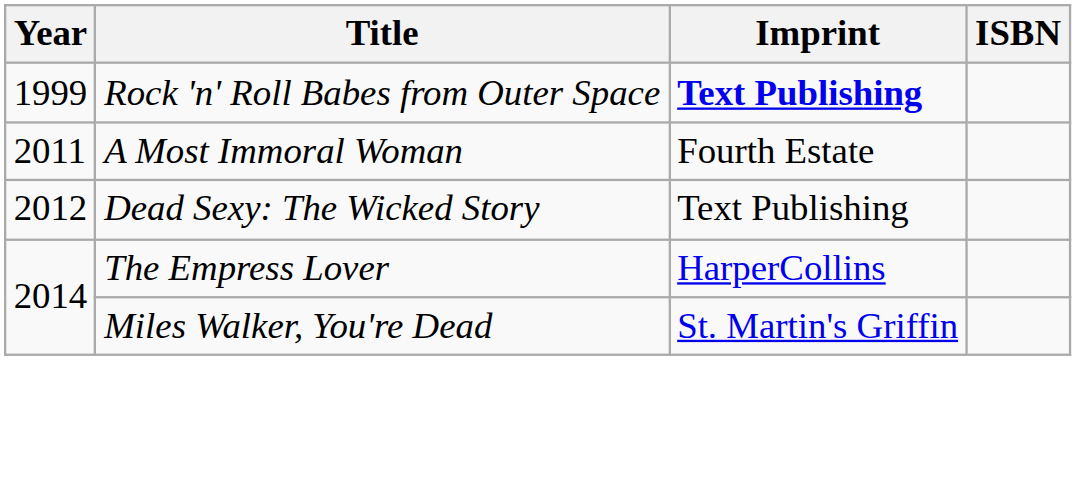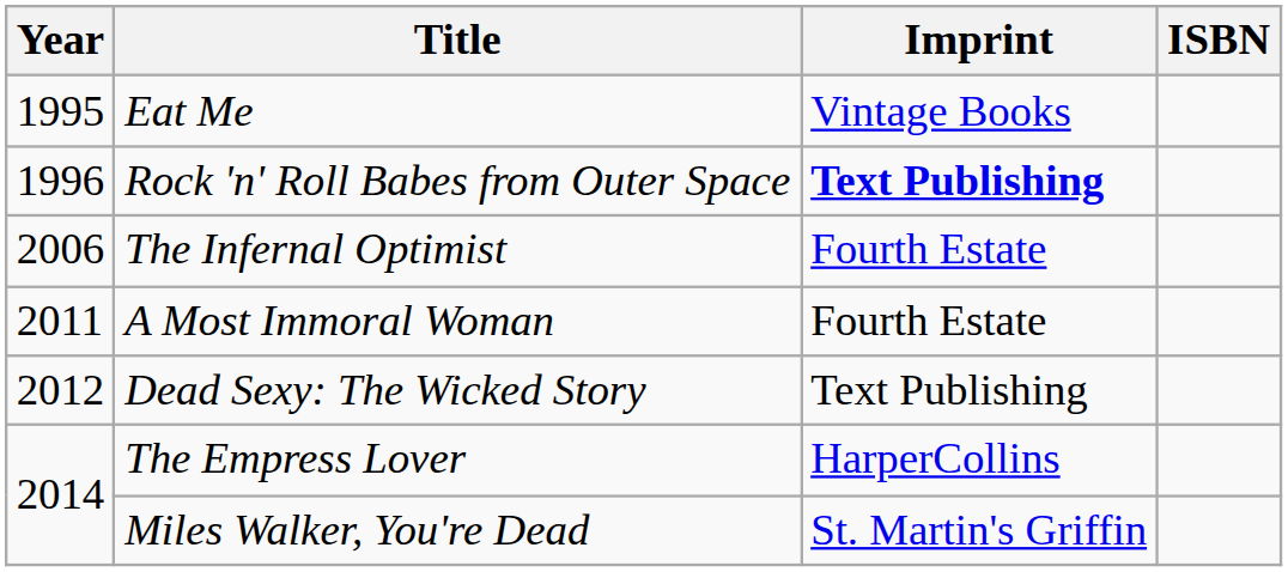+ row: 1995 | Eat Me | Vintage Books
Rock 'n' Roll Babes from Outer Space | Year: 1999 -> 1996
+ row: 2006 | The Infernal Optimist | Fourth Estate
